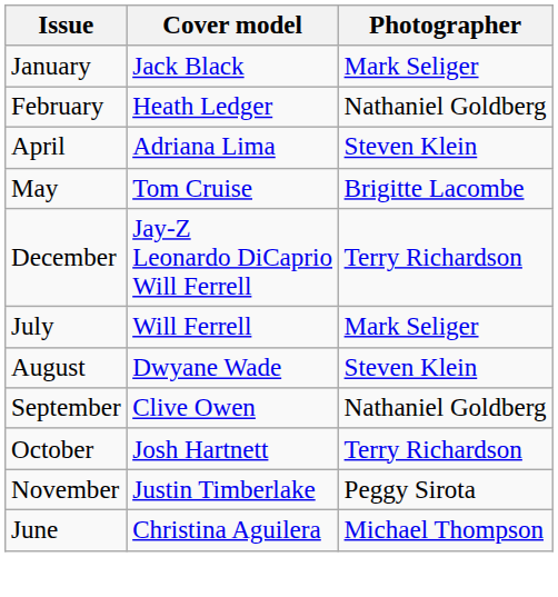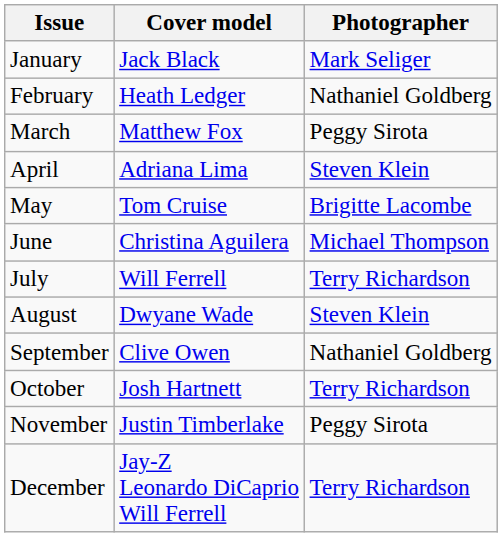+ row: March | Matthew Fox | Peggy Sirota
rows swapped: June <-> December
July | Photographer: Mark Seliger -> Terry Richardson
